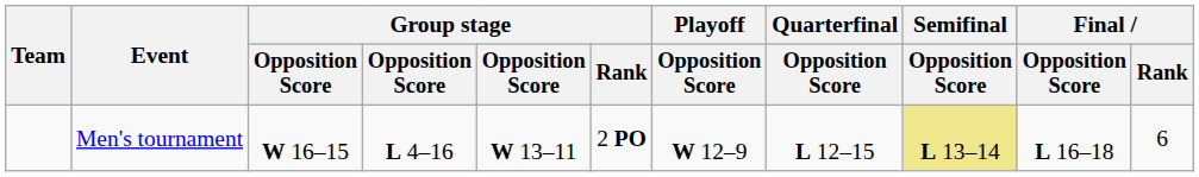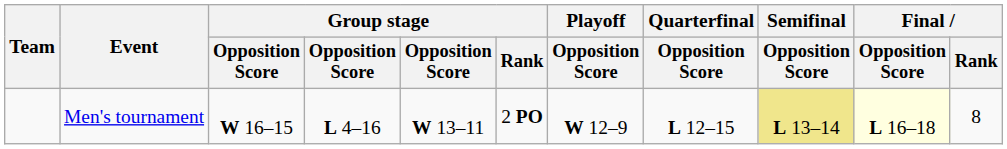Men's tournament | Final / Opposition Score: no background -> lightyellow background
Men's tournament | Final / Rank: 6 -> 8
